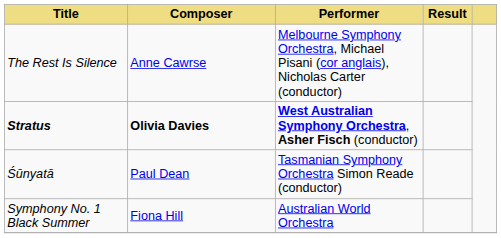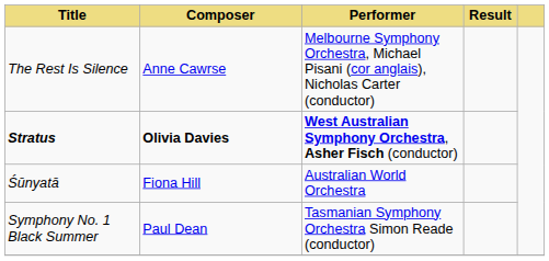Śūnyatā | Composer: Paul Dean -> Fiona Hill
Śūnyatā | Performer: Tasmanian Symphony Orchestra Simon Reade (conductor) -> Australian World Orchestra
Symphony No. 1 Black Summer | Composer: Fiona Hill -> Paul Dean
Symphony No. 1 Black Summer | Performer: Australian World Orchestra -> Tasmanian Symphony Orchestra Simon Reade (conductor)
